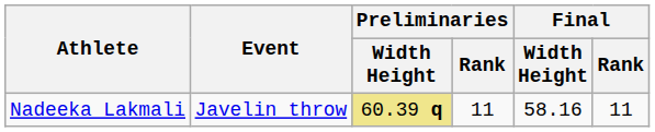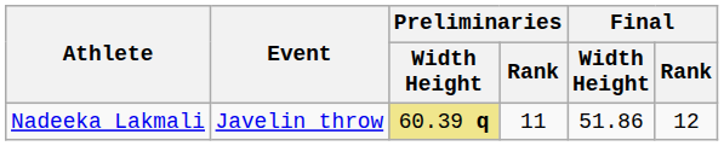Nadeeka Lakmali | Final / Width Height: 58.16 -> 51.86
Nadeeka Lakmali | Final / Rank: 11 -> 12
